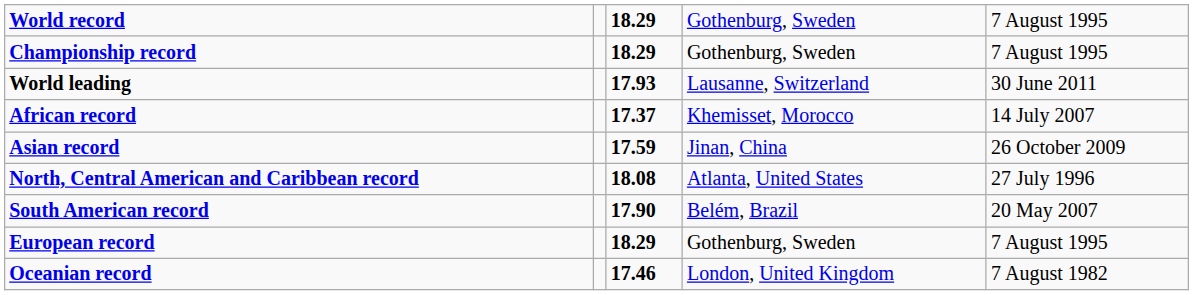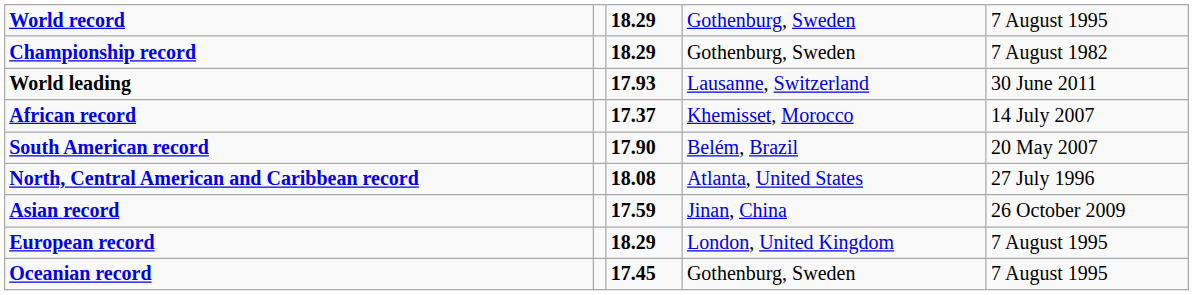Championship record | column 5: 7 August 1995 -> 7 August 1982
rows swapped: Asian record <-> South American record
European record | column 4: Gothenburg, Sweden -> London, United Kingdom
Oceanian record | column 3: 17.46 -> 17.45
Oceanian record | column 4: London, United Kingdom -> Gothenburg, Sweden
Oceanian record | column 5: 7 August 1982 -> 7 August 1995
